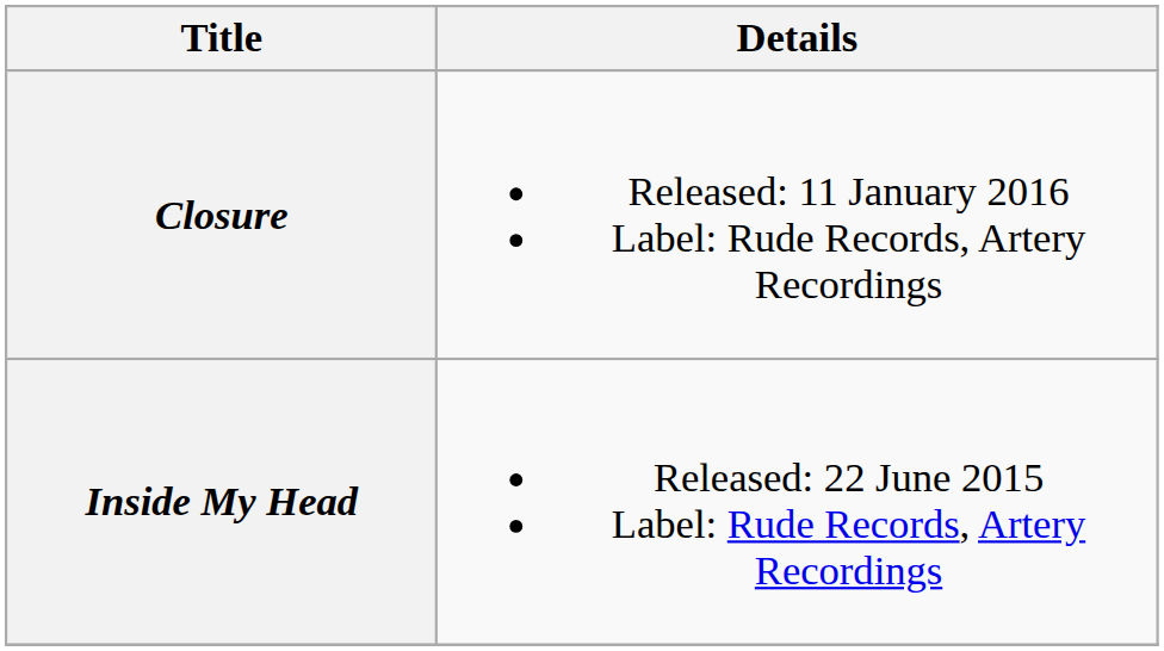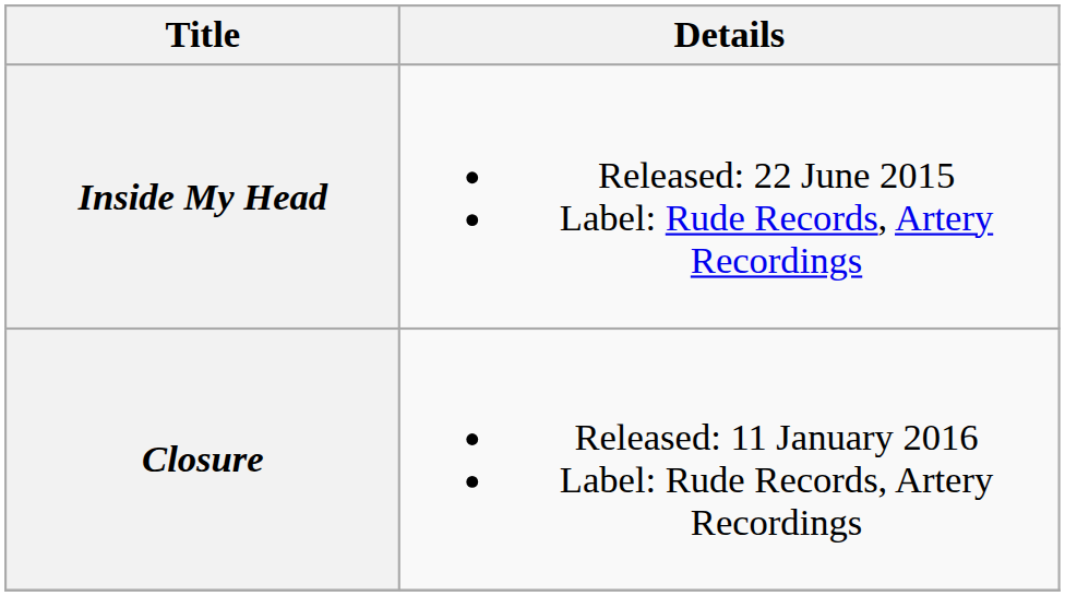rows swapped: Inside My Head <-> Closure
